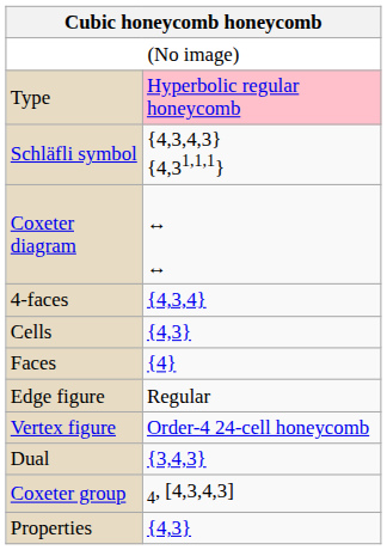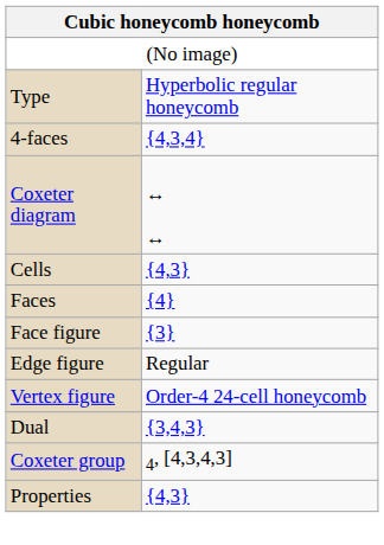Type | column 2: pink background -> no background
- row: Schläfli symbol | {4,3,4,3} {4,31,1,1}
rows swapped: Coxeter diagram <-> 4-faces
+ row: Face figure | {3}
